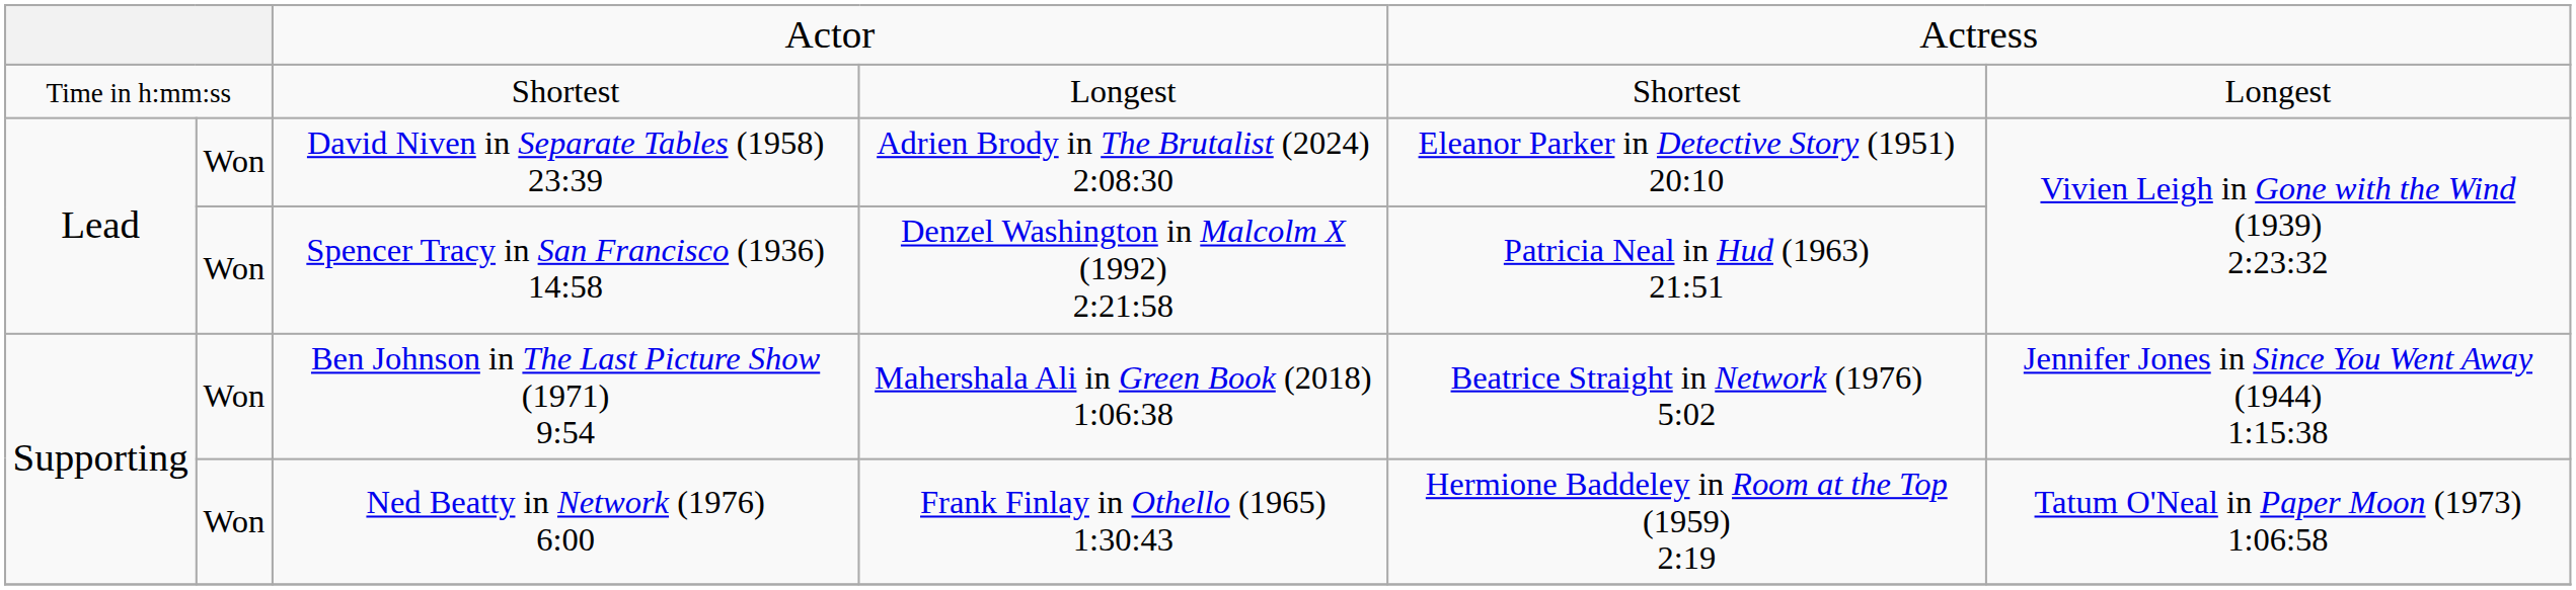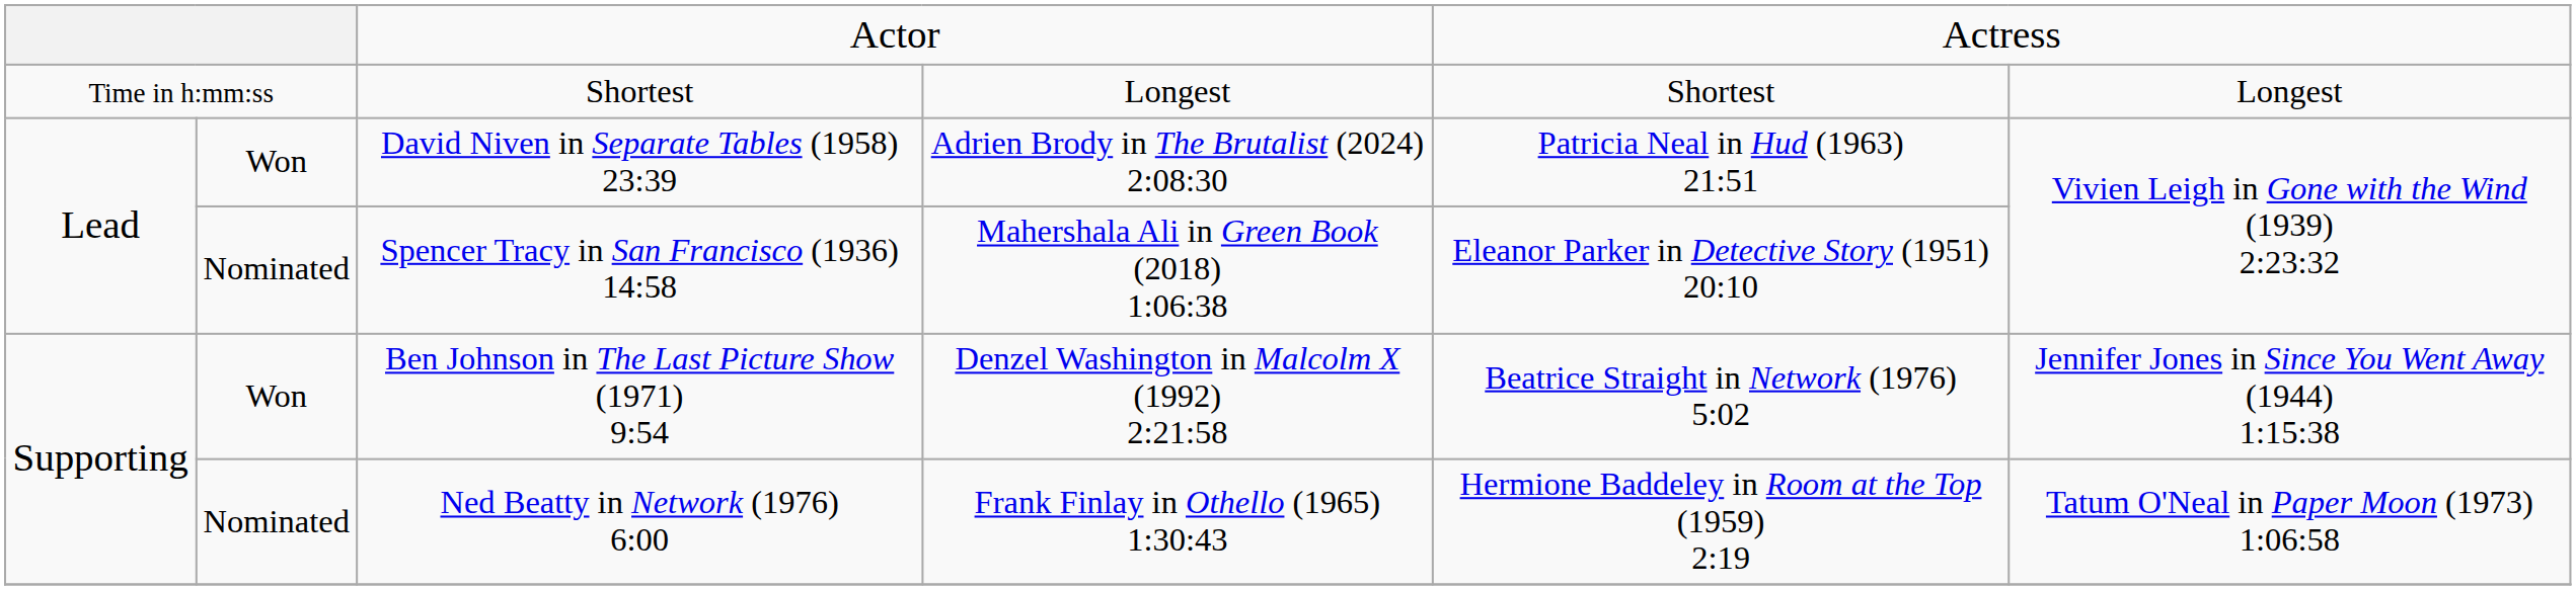David Niven in Separate Tables (1958) 23:39 | column 5: Eleanor Parker in Detective Story (1951) 20:10 -> Patricia Neal in Hud (1963) 21:51
Spencer Tracy in San Francisco (1936) 14:58 | column 2: Won -> Nominated
Spencer Tracy in San Francisco (1936) 14:58 | column 4: Denzel Washington in Malcolm X (1992) 2:21:58 -> Mahershala Ali in Green Book (2018) 1:06:38
Spencer Tracy in San Francisco (1936) 14:58 | column 5: Patricia Neal in Hud (1963) 21:51 -> Eleanor Parker in Detective Story (1951) 20:10
Ben Johnson in The Last Picture Show (1971) 9:54 | column 4: Mahershala Ali in Green Book (2018) 1:06:38 -> Denzel Washington in Malcolm X (1992) 2:21:58
Ned Beatty in Network (1976) 6:00 | column 2: Won -> Nominated
